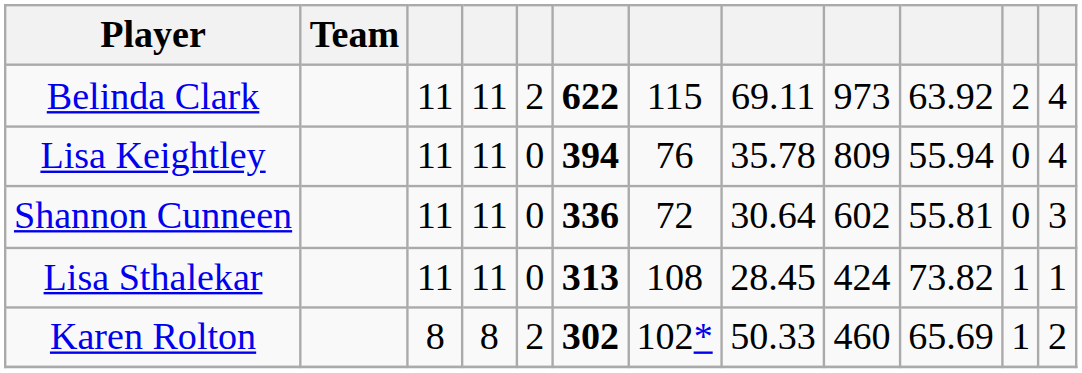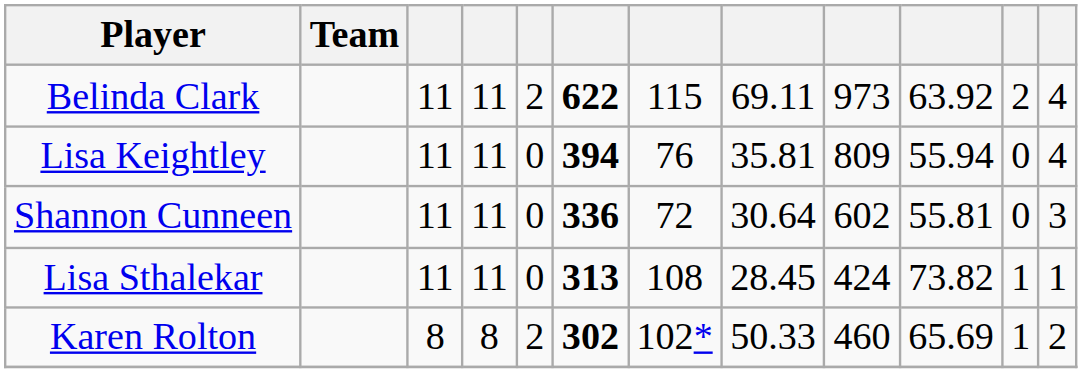Lisa Keightley | column 8: 35.78 -> 35.81
